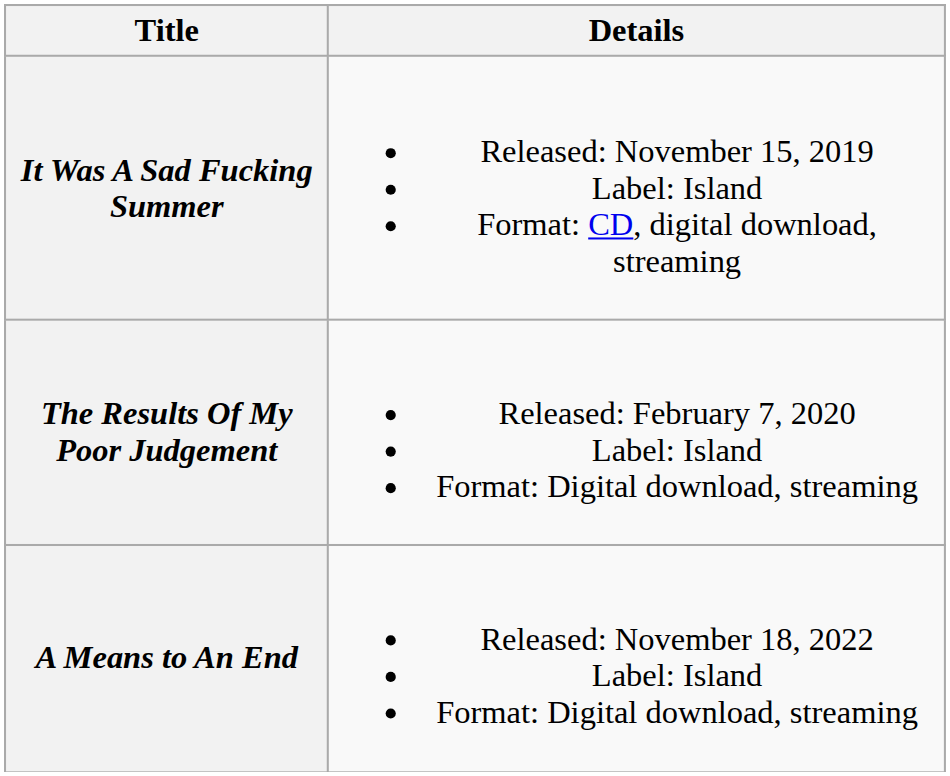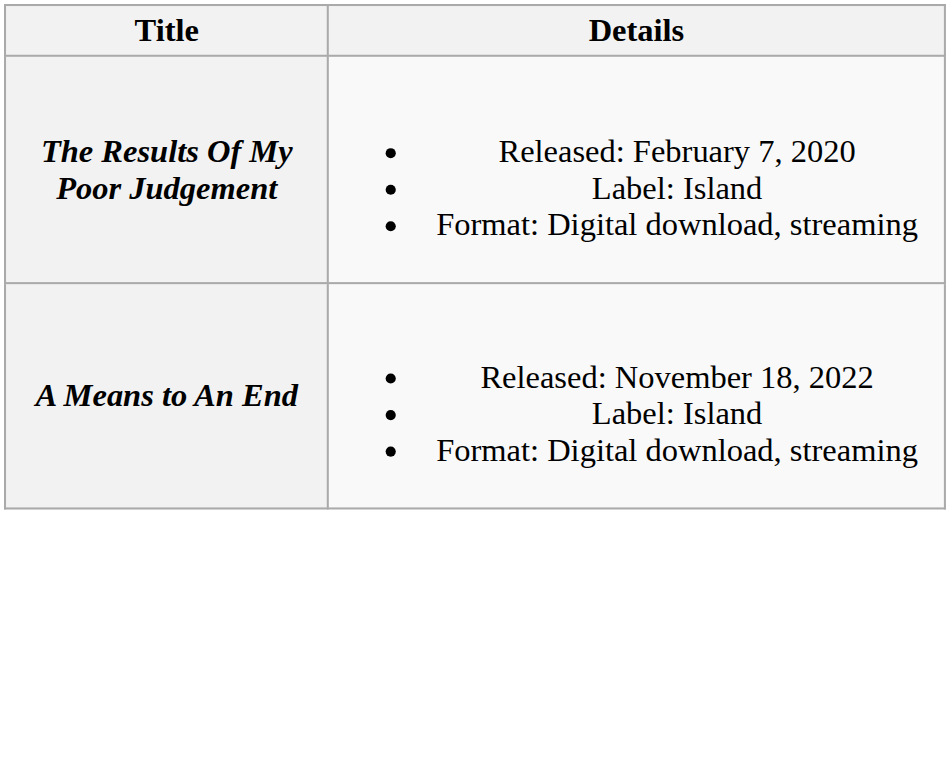- row: It Was A Sad Fucking Summer | Released: November 15, 2019 Label: Island Format: CD, digital download, streaming
